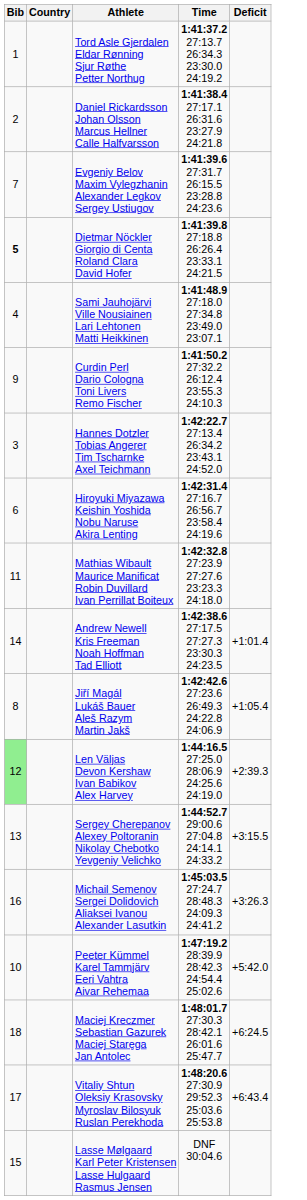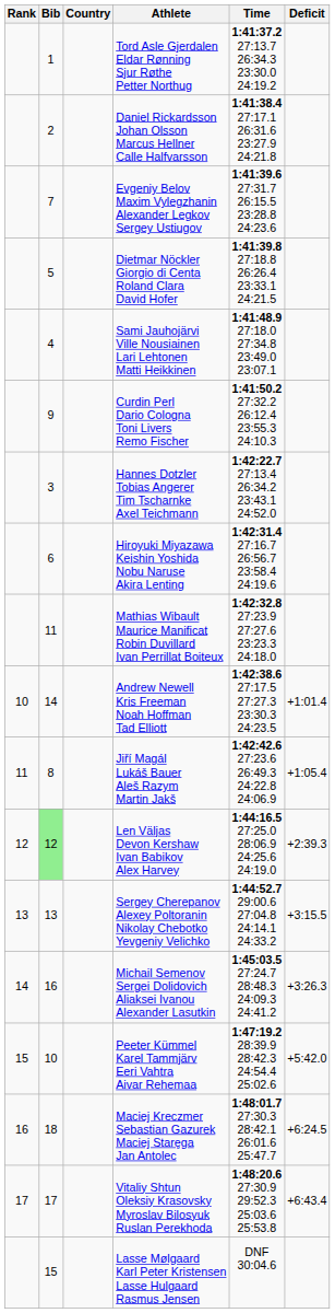+ column: Rank | 10 | 11 | 12 | 13 | 14 | 15 | 16 | 17
Dietmar Nöckler Giorgio di Centa Roland Clara David Hofer | Bib: bold -> normal
